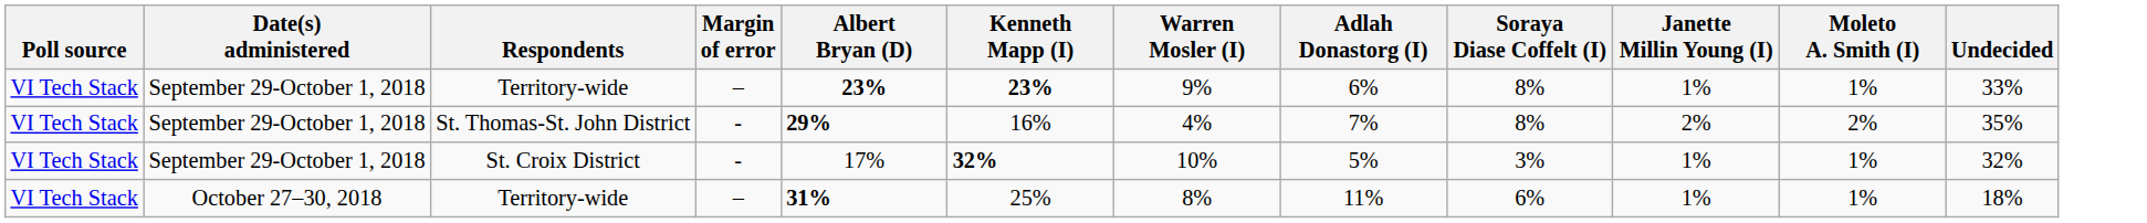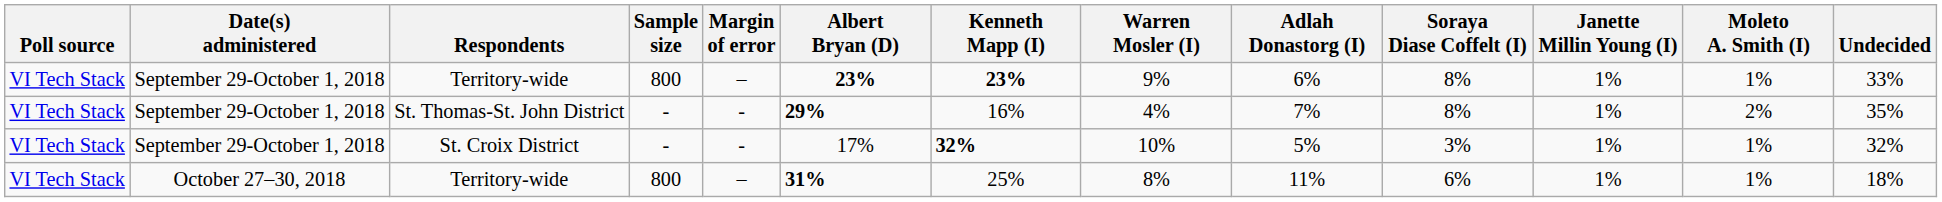+ column: Sample size | 800 | - | - | 800
St. Thomas-St. John District | Janette Millin Young (I): 2% -> 1%
